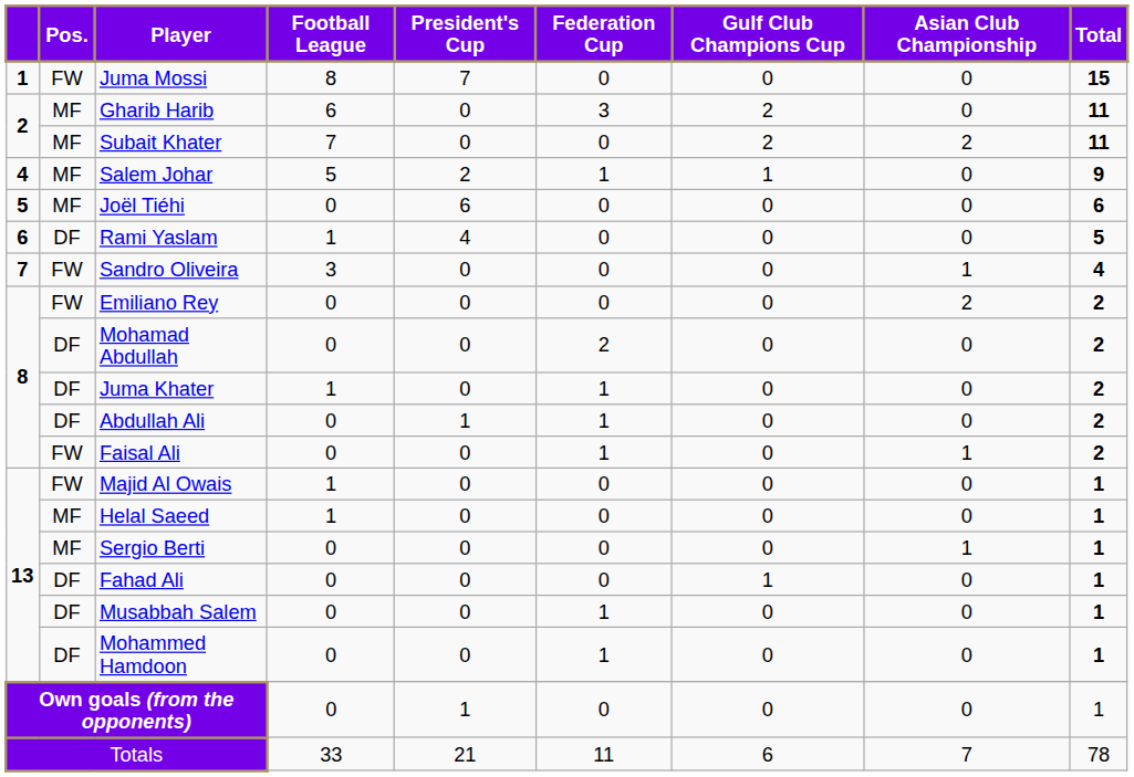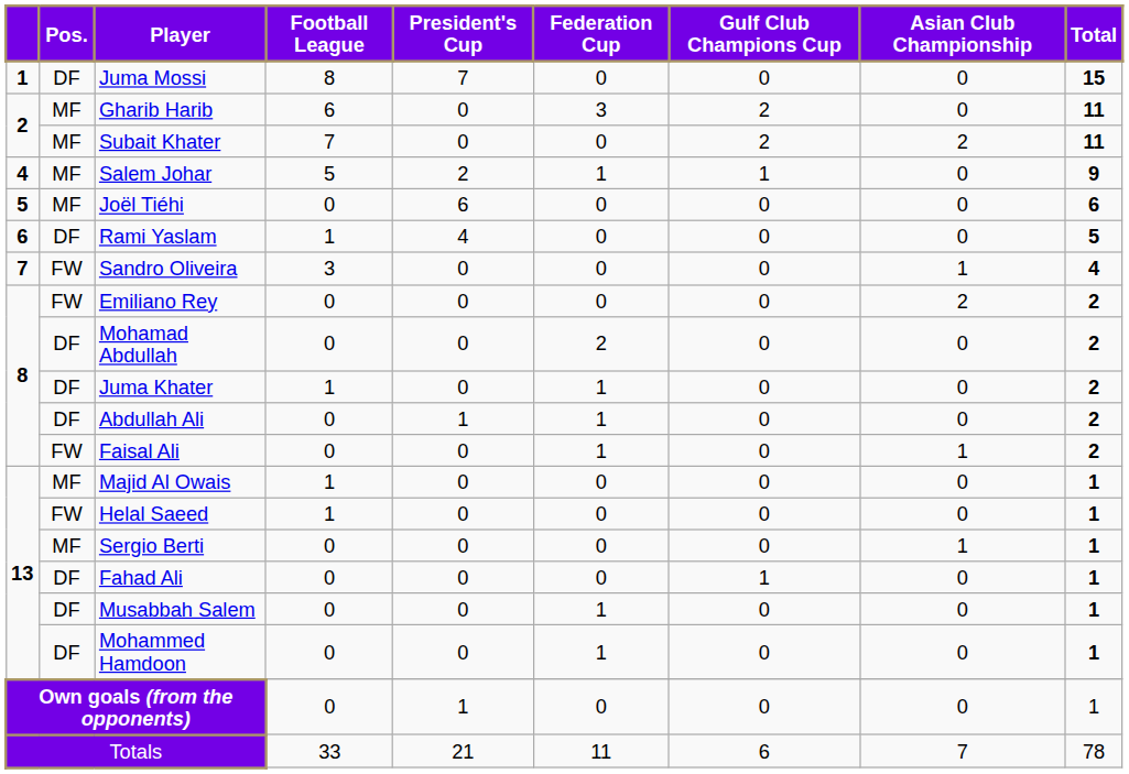Juma Mossi | Pos.: FW -> DF
Majid Al Owais | Pos.: FW -> MF
Helal Saeed | Pos.: MF -> FW
